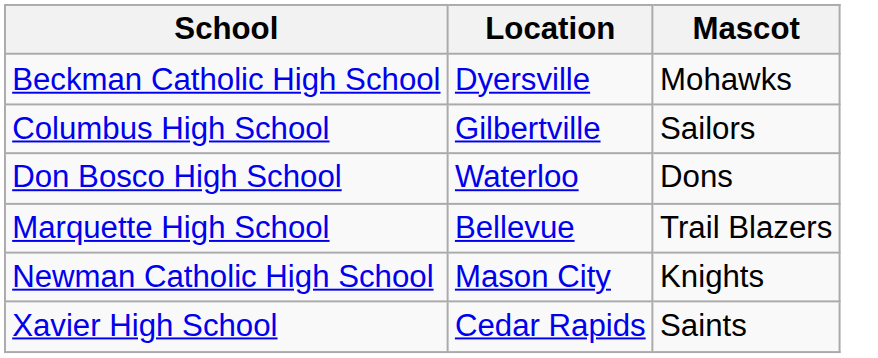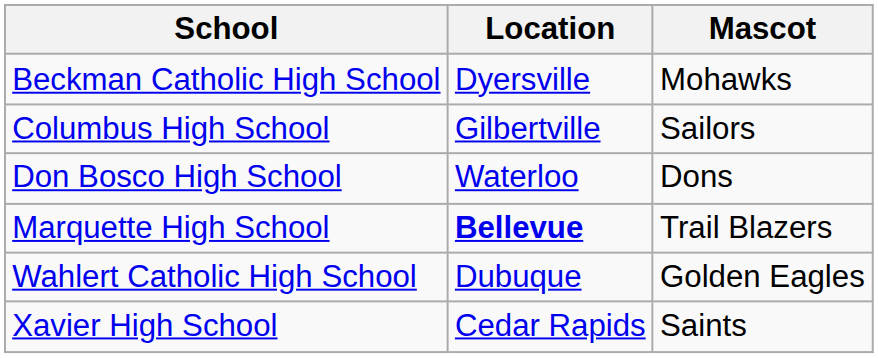Marquette High School | Location: normal -> bold
- row: Newman Catholic High School | Mason City | Knights
+ row: Wahlert Catholic High School | Dubuque | Golden Eagles
